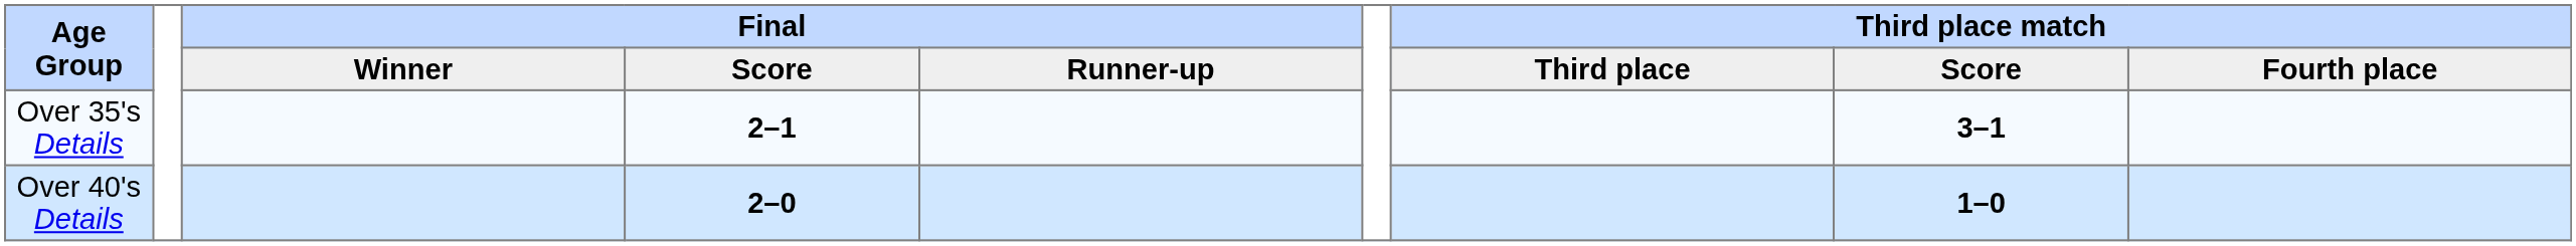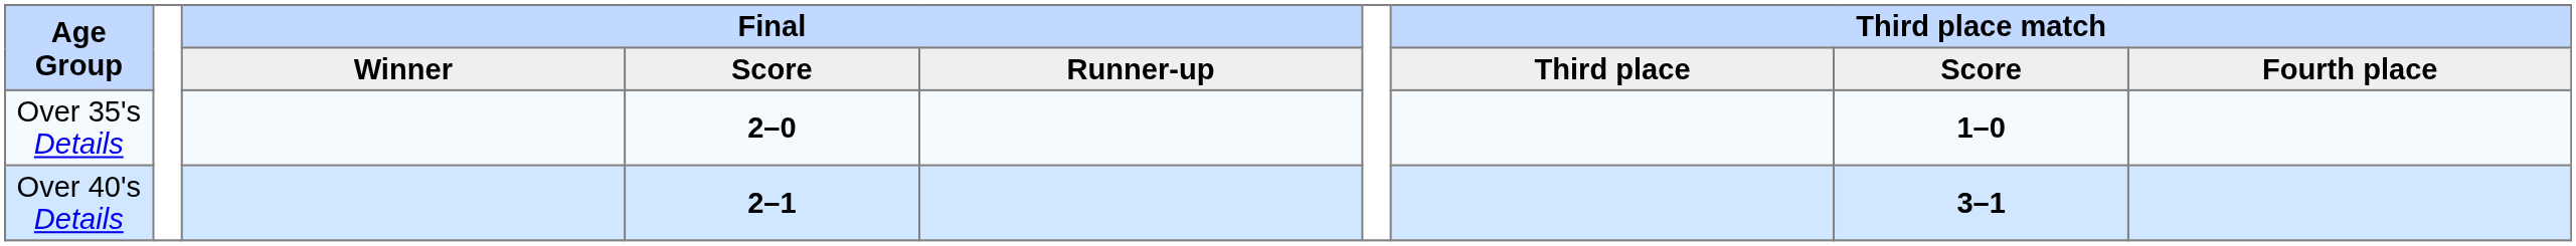Over 35's Details | Final / Score: 2–1 -> 2–0
Over 35's Details | Third place match / Score: 3–1 -> 1–0
Over 40's Details | Final / Score: 2–0 -> 2–1
Over 40's Details | Third place match / Score: 1–0 -> 3–1
